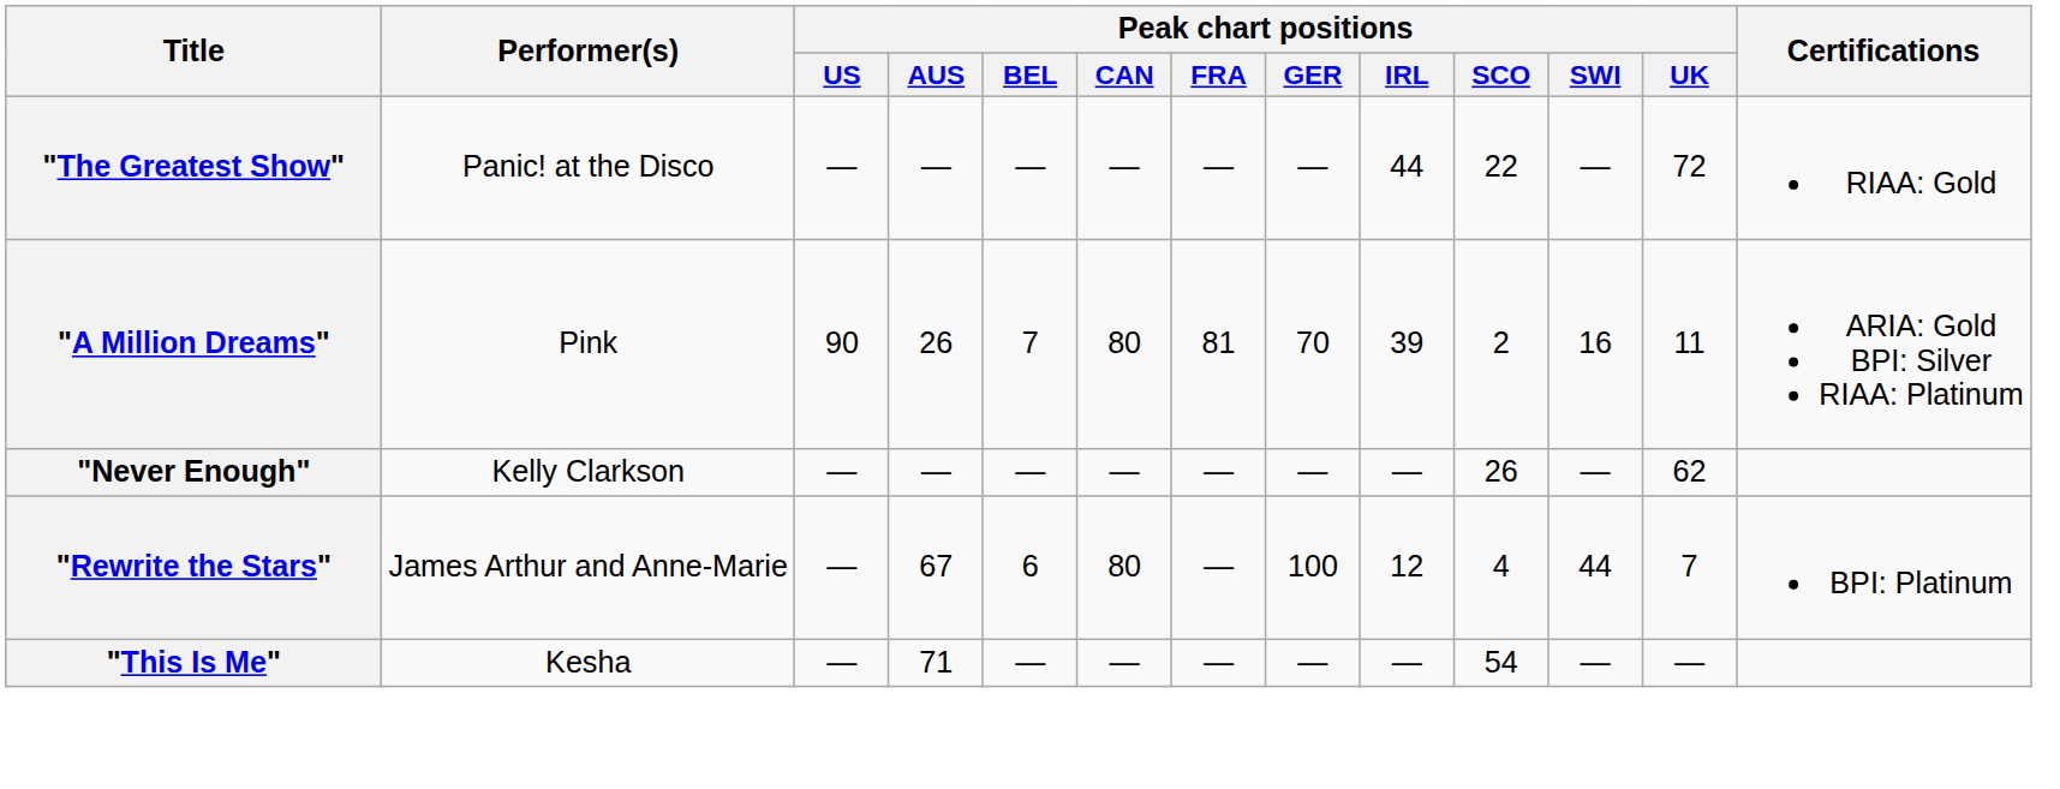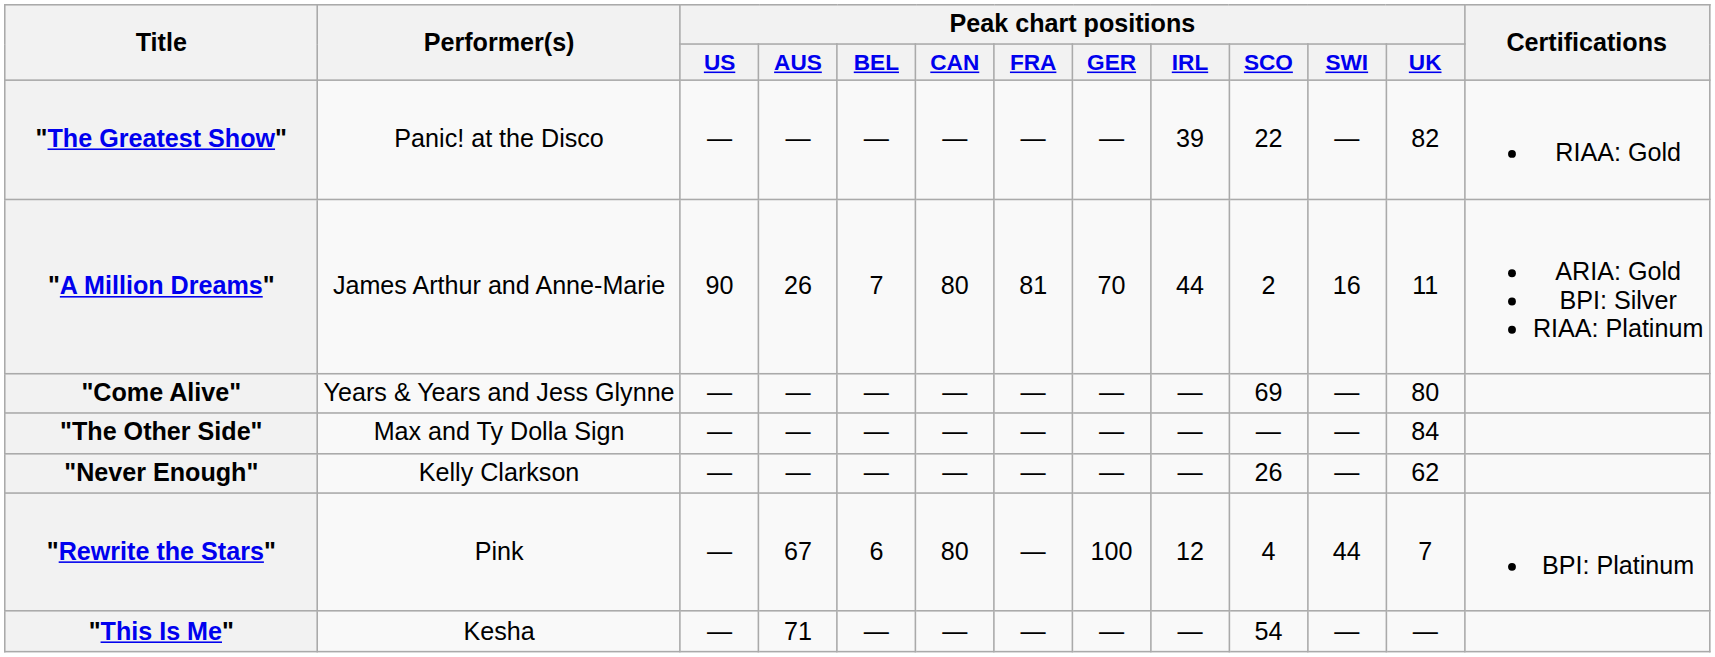"The Greatest Show" | Peak chart positions / IRL: 44 -> 39
"The Greatest Show" | Peak chart positions / UK: 72 -> 82
"A Million Dreams" | Performer(s): Pink -> James Arthur and Anne-Marie
"A Million Dreams" | Peak chart positions / IRL: 39 -> 44
+ row: "Come Alive" | Years & Years and Jess Glynne | — | — | — | — | — | — | — | 69 | — | 80
+ row: "The Other Side" | Max and Ty Dolla Sign | — | — | — | — | — | — | — | — | — | 84
"Rewrite the Stars" | Performer(s): James Arthur and Anne-Marie -> Pink
